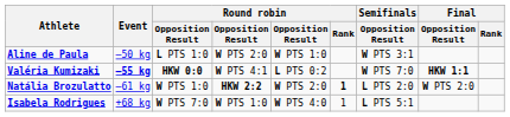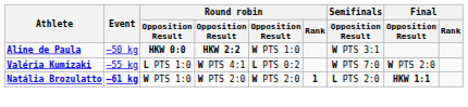Aline de Paula | column 3: L PTS 1:0 -> HKW 0:0
Aline de Paula | column 4: W PTS 2:0 -> HKW 2:2
Valéria Kumizaki | Event: bold -> normal
Valéria Kumizaki | column 3: HKW 0:0 -> L PTS 1:0
Valéria Kumizaki | Final / Opposition Result: HKW 1:1 -> W PTS 2:0
Natália Brozulatto | Event: normal -> bold
Natália Brozulatto | column 4: HKW 2:2 -> W PTS 2:0
Natália Brozulatto | Final / Opposition Result: W PTS 2:0 -> HKW 1:1
- row: Isabela Rodrigues | +68 kg | W PTS 7:0 | W PTS 1:0 | W PTS 4:0 | 1 | L PTS 5:1
